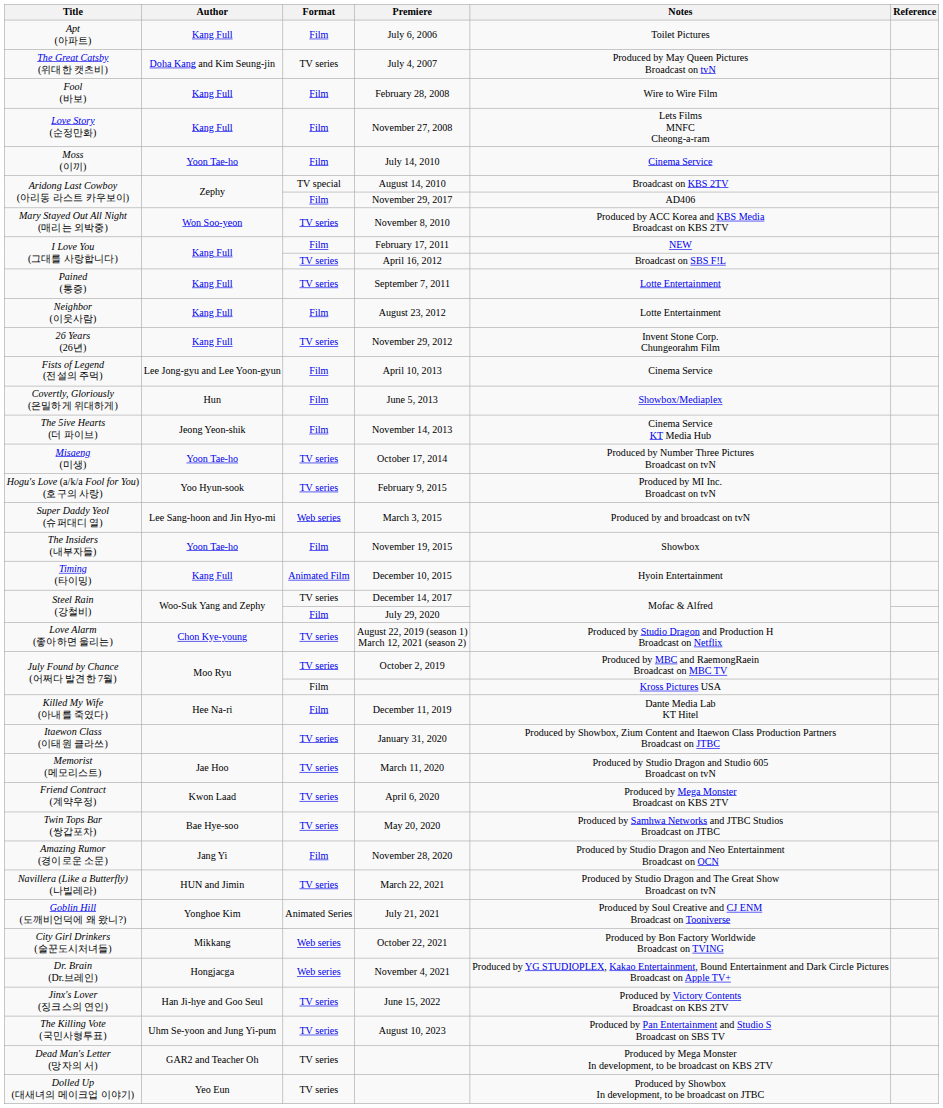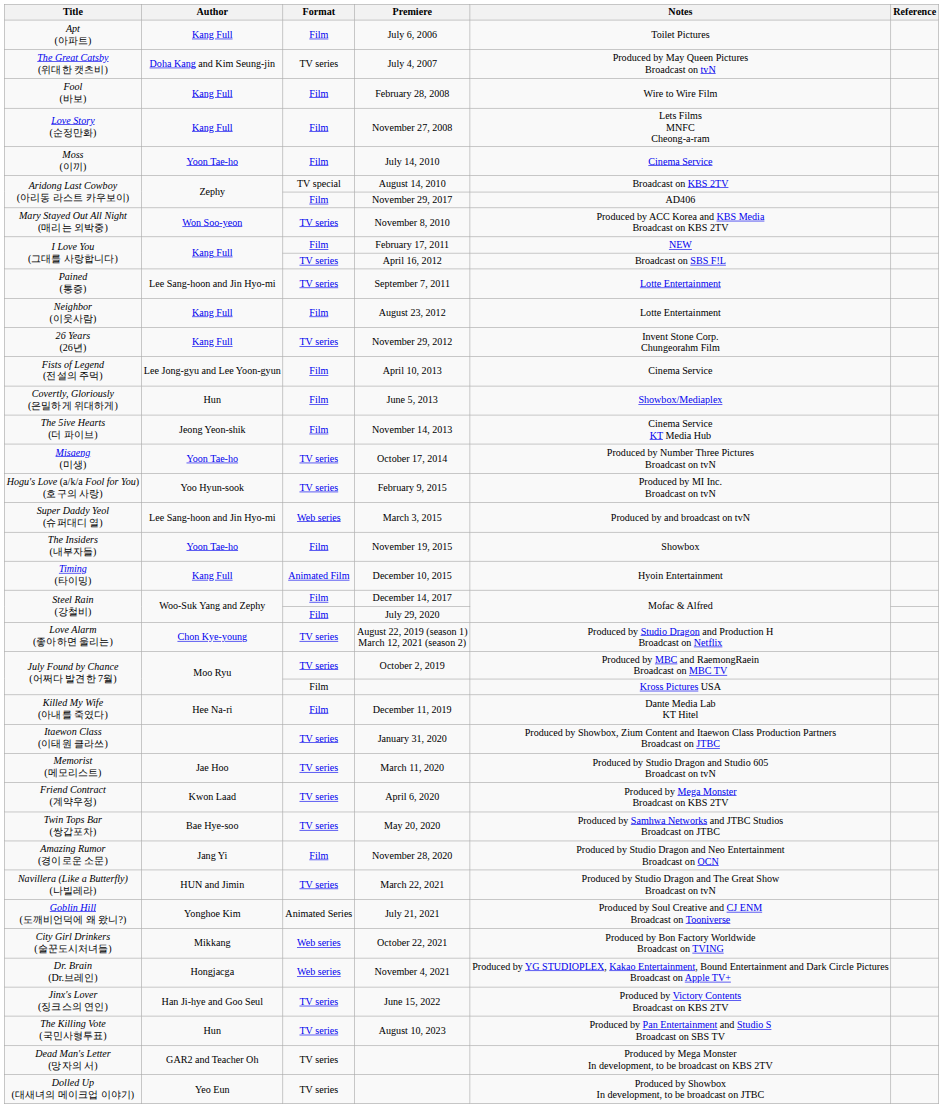September 7, 2011 | Author: Kang Full -> Lee Sang-hoon and Jin Hyo-mi
December 14, 2017 | Format: TV series -> Film
August 10, 2023 | Author: Uhm Se-yoon and Jung Yi-pum -> Hun
